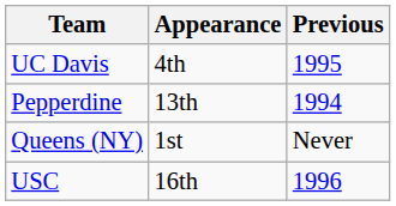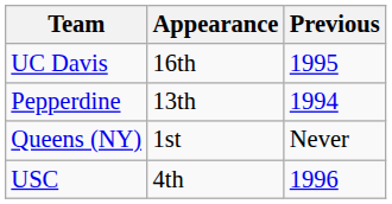UC Davis | Appearance: 4th -> 16th
USC | Appearance: 16th -> 4th
